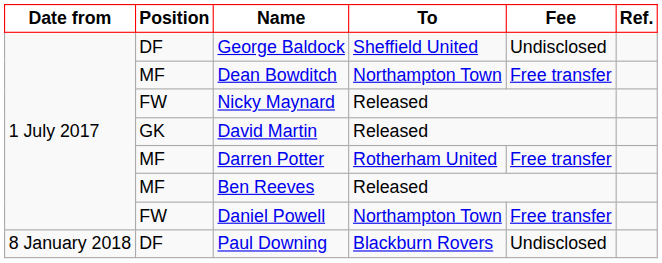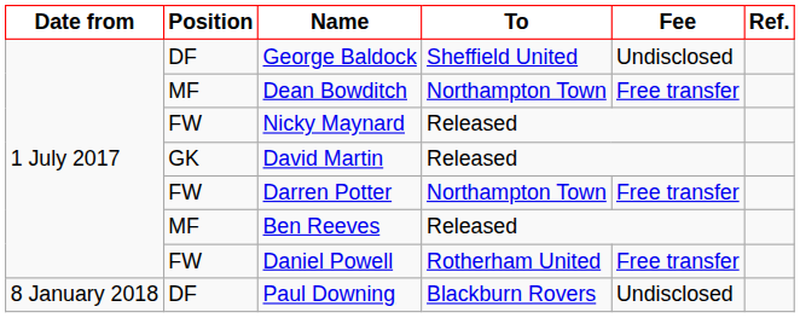Darren Potter | Position: MF -> FW
Darren Potter | To: Rotherham United -> Northampton Town
Daniel Powell | To: Northampton Town -> Rotherham United
